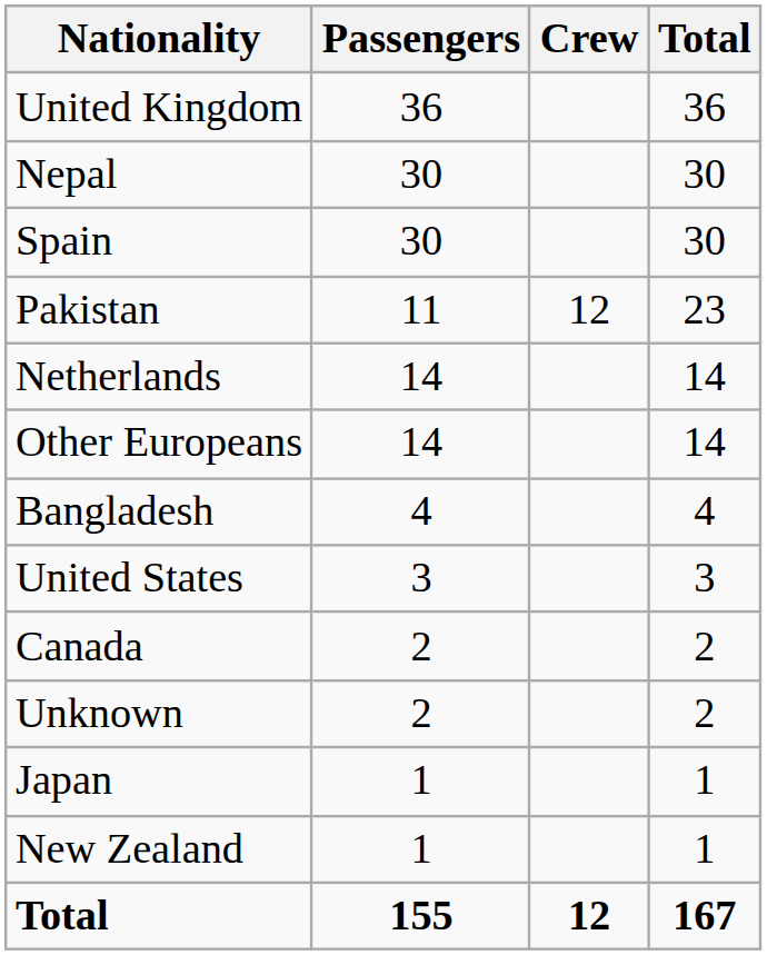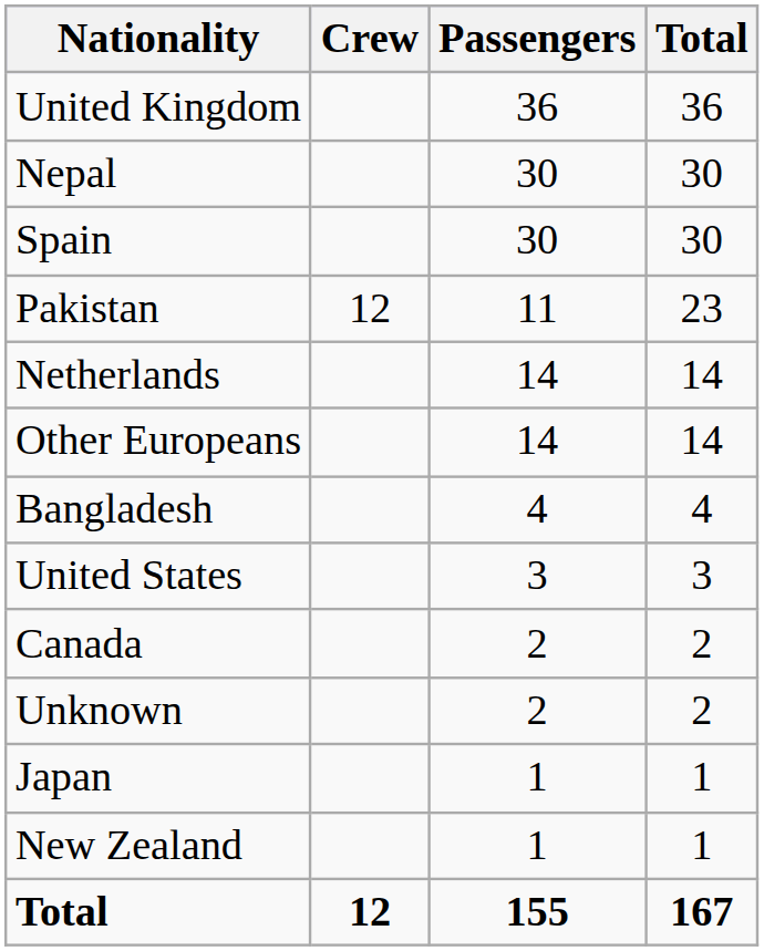columns swapped: Passengers <-> Crew
